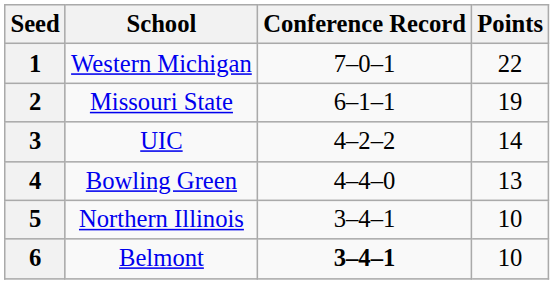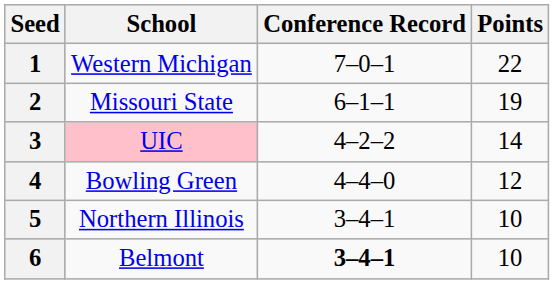3 | School: no background -> pink background
4 | Points: 13 -> 12
